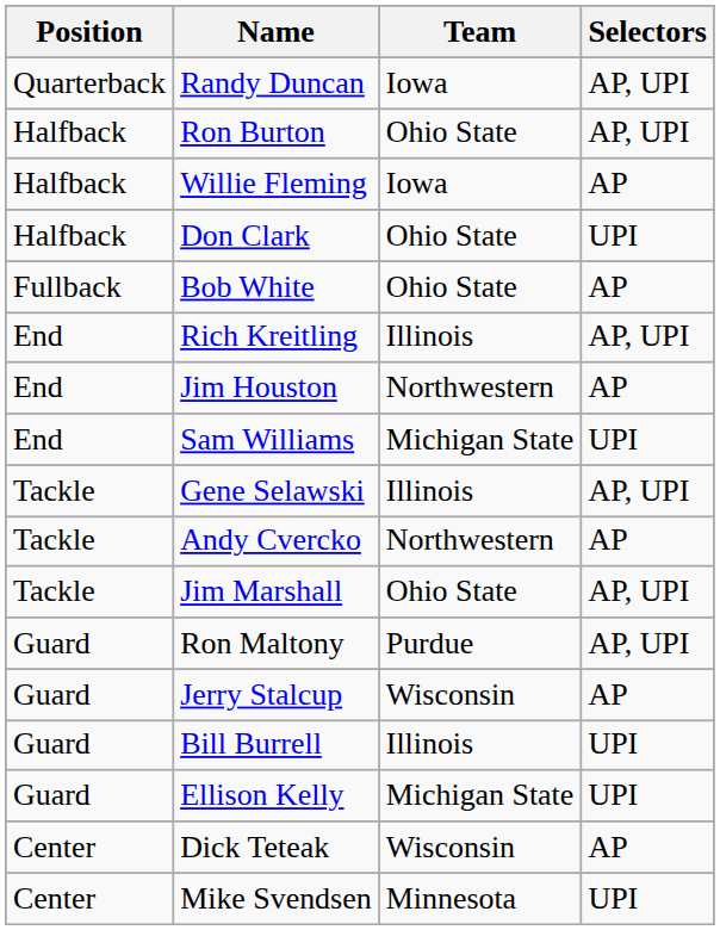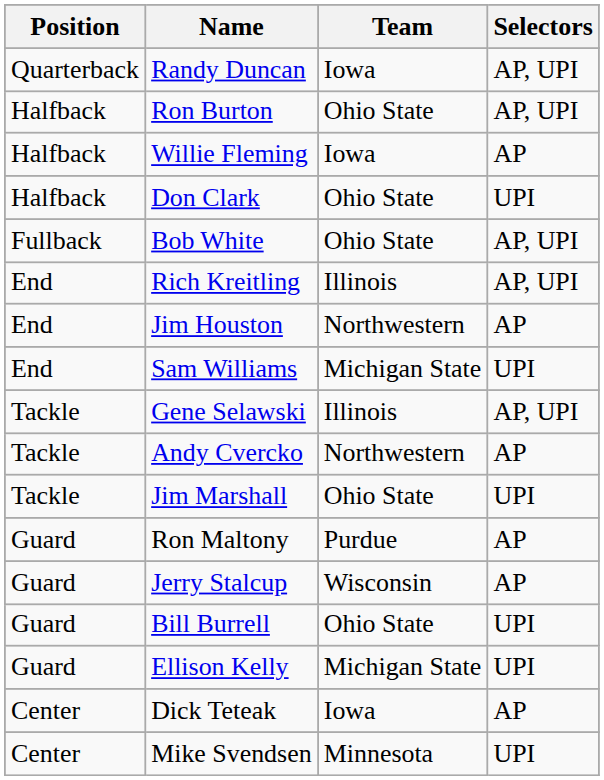Bob White | Selectors: AP -> AP, UPI
Jim Marshall | Selectors: AP, UPI -> UPI
Ron Maltony | Selectors: AP, UPI -> AP
Bill Burrell | Team: Illinois -> Ohio State
Dick Teteak | Team: Wisconsin -> Iowa
